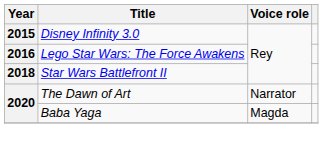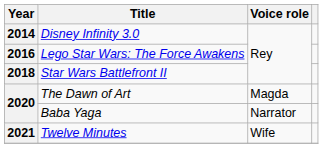Disney Infinity 3.0 | Year: 2015 -> 2014
The Dawn of Art | Voice role: Narrator -> Magda
Baba Yaga | Voice role: Magda -> Narrator
+ row: 2021 | Twelve Minutes | Wife
